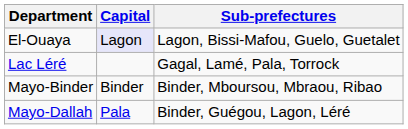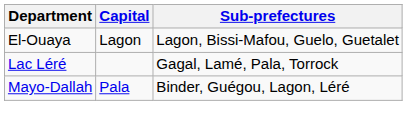El-Ouaya | Capital: lavender background -> no background
- row: Mayo-Binder | Binder | Binder, Mboursou, Mbraou, Ribao
